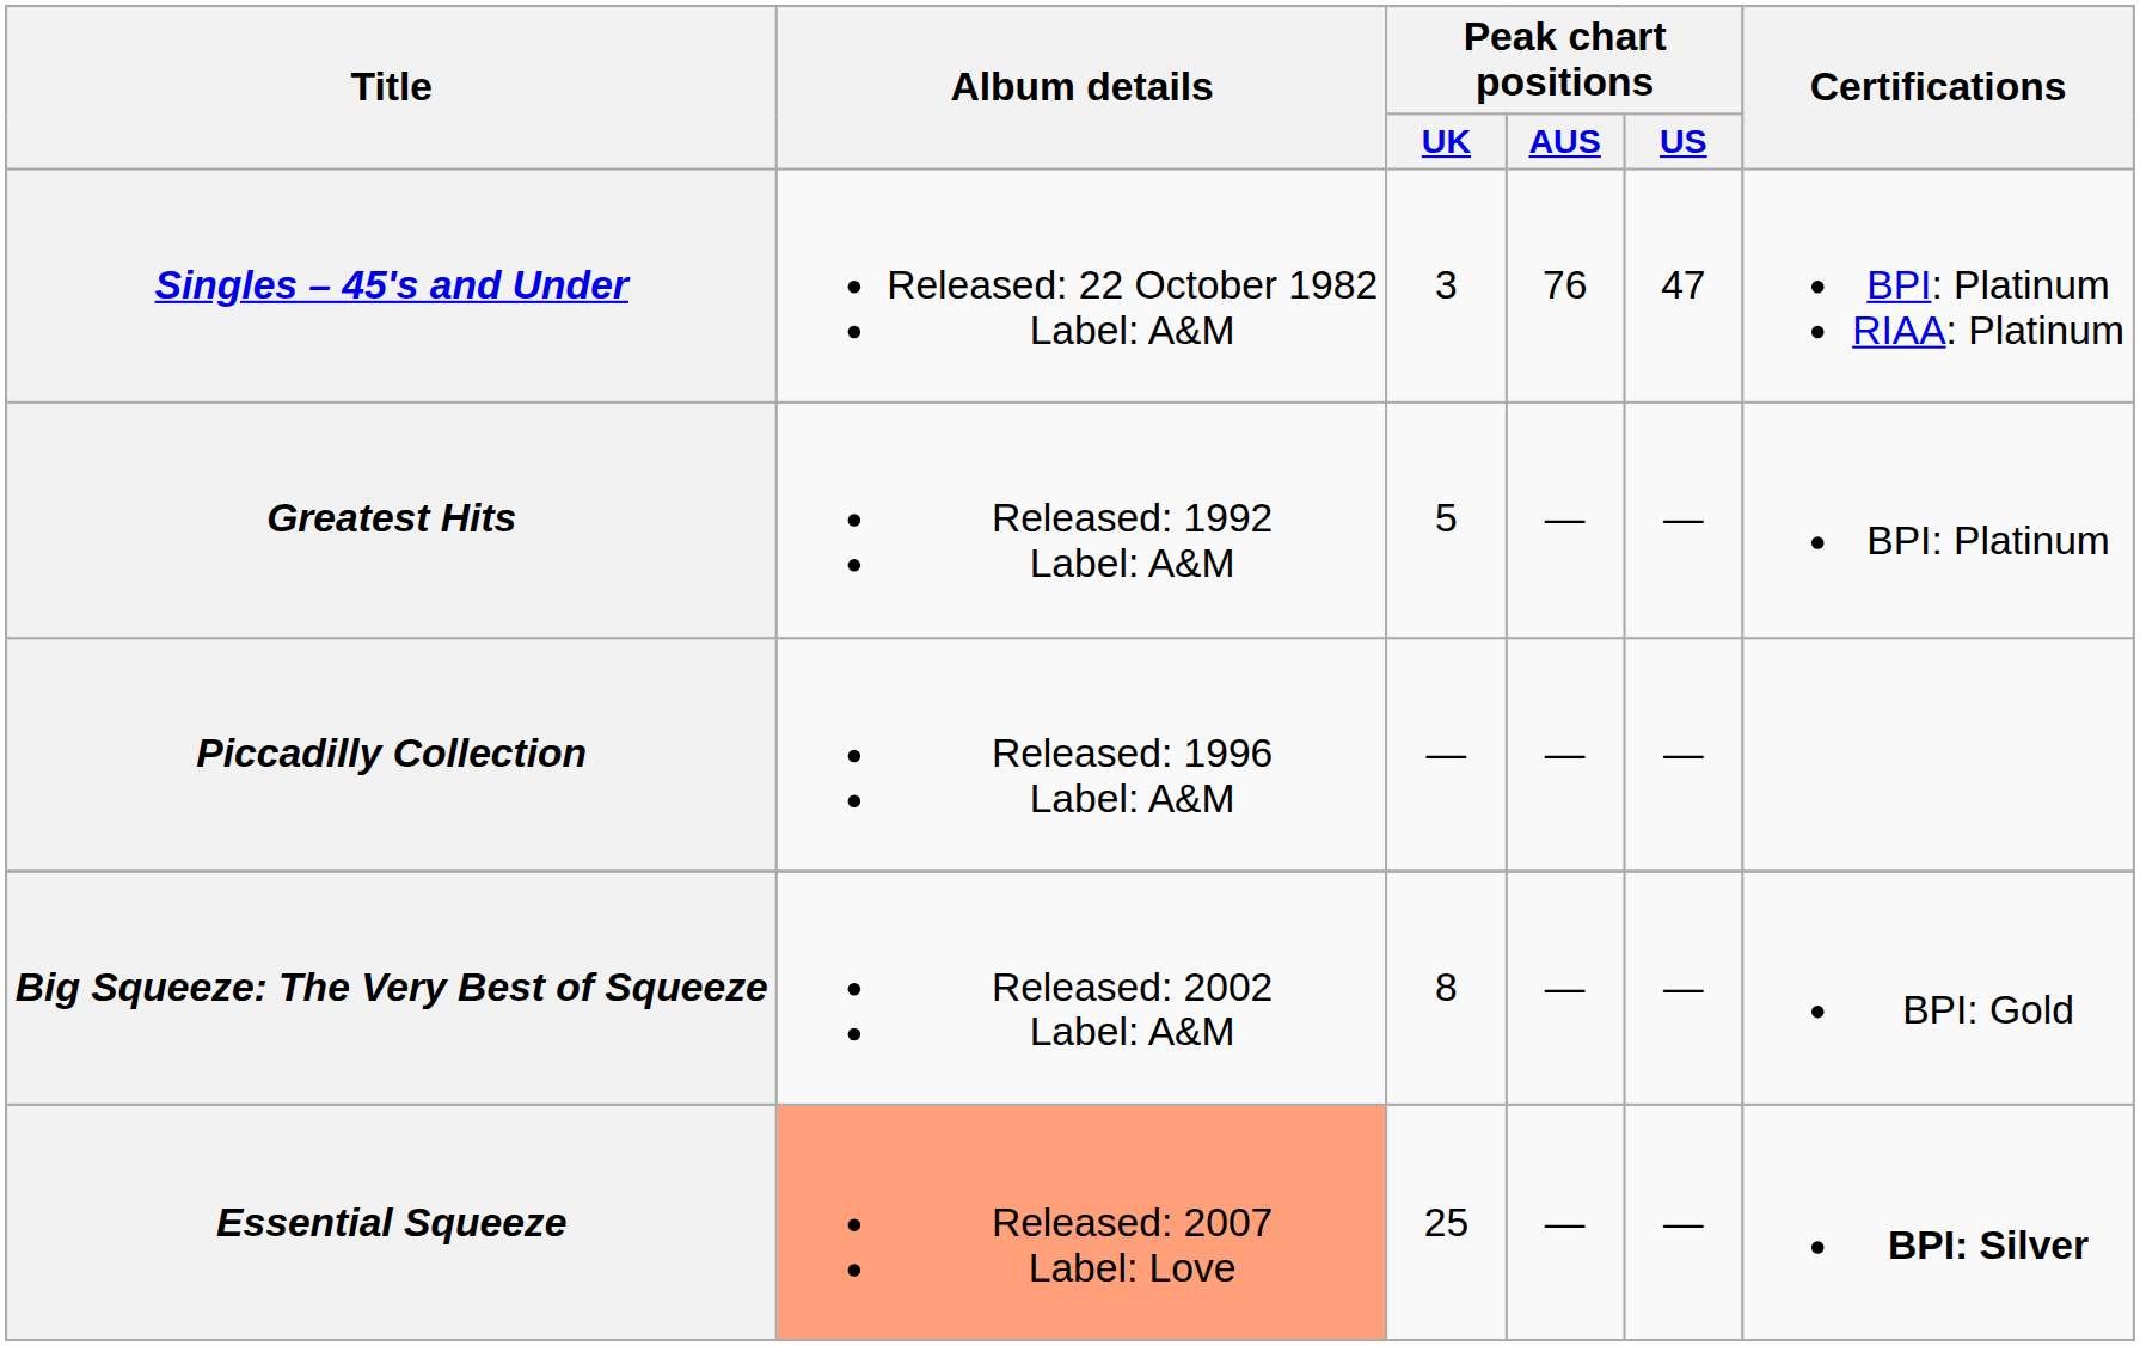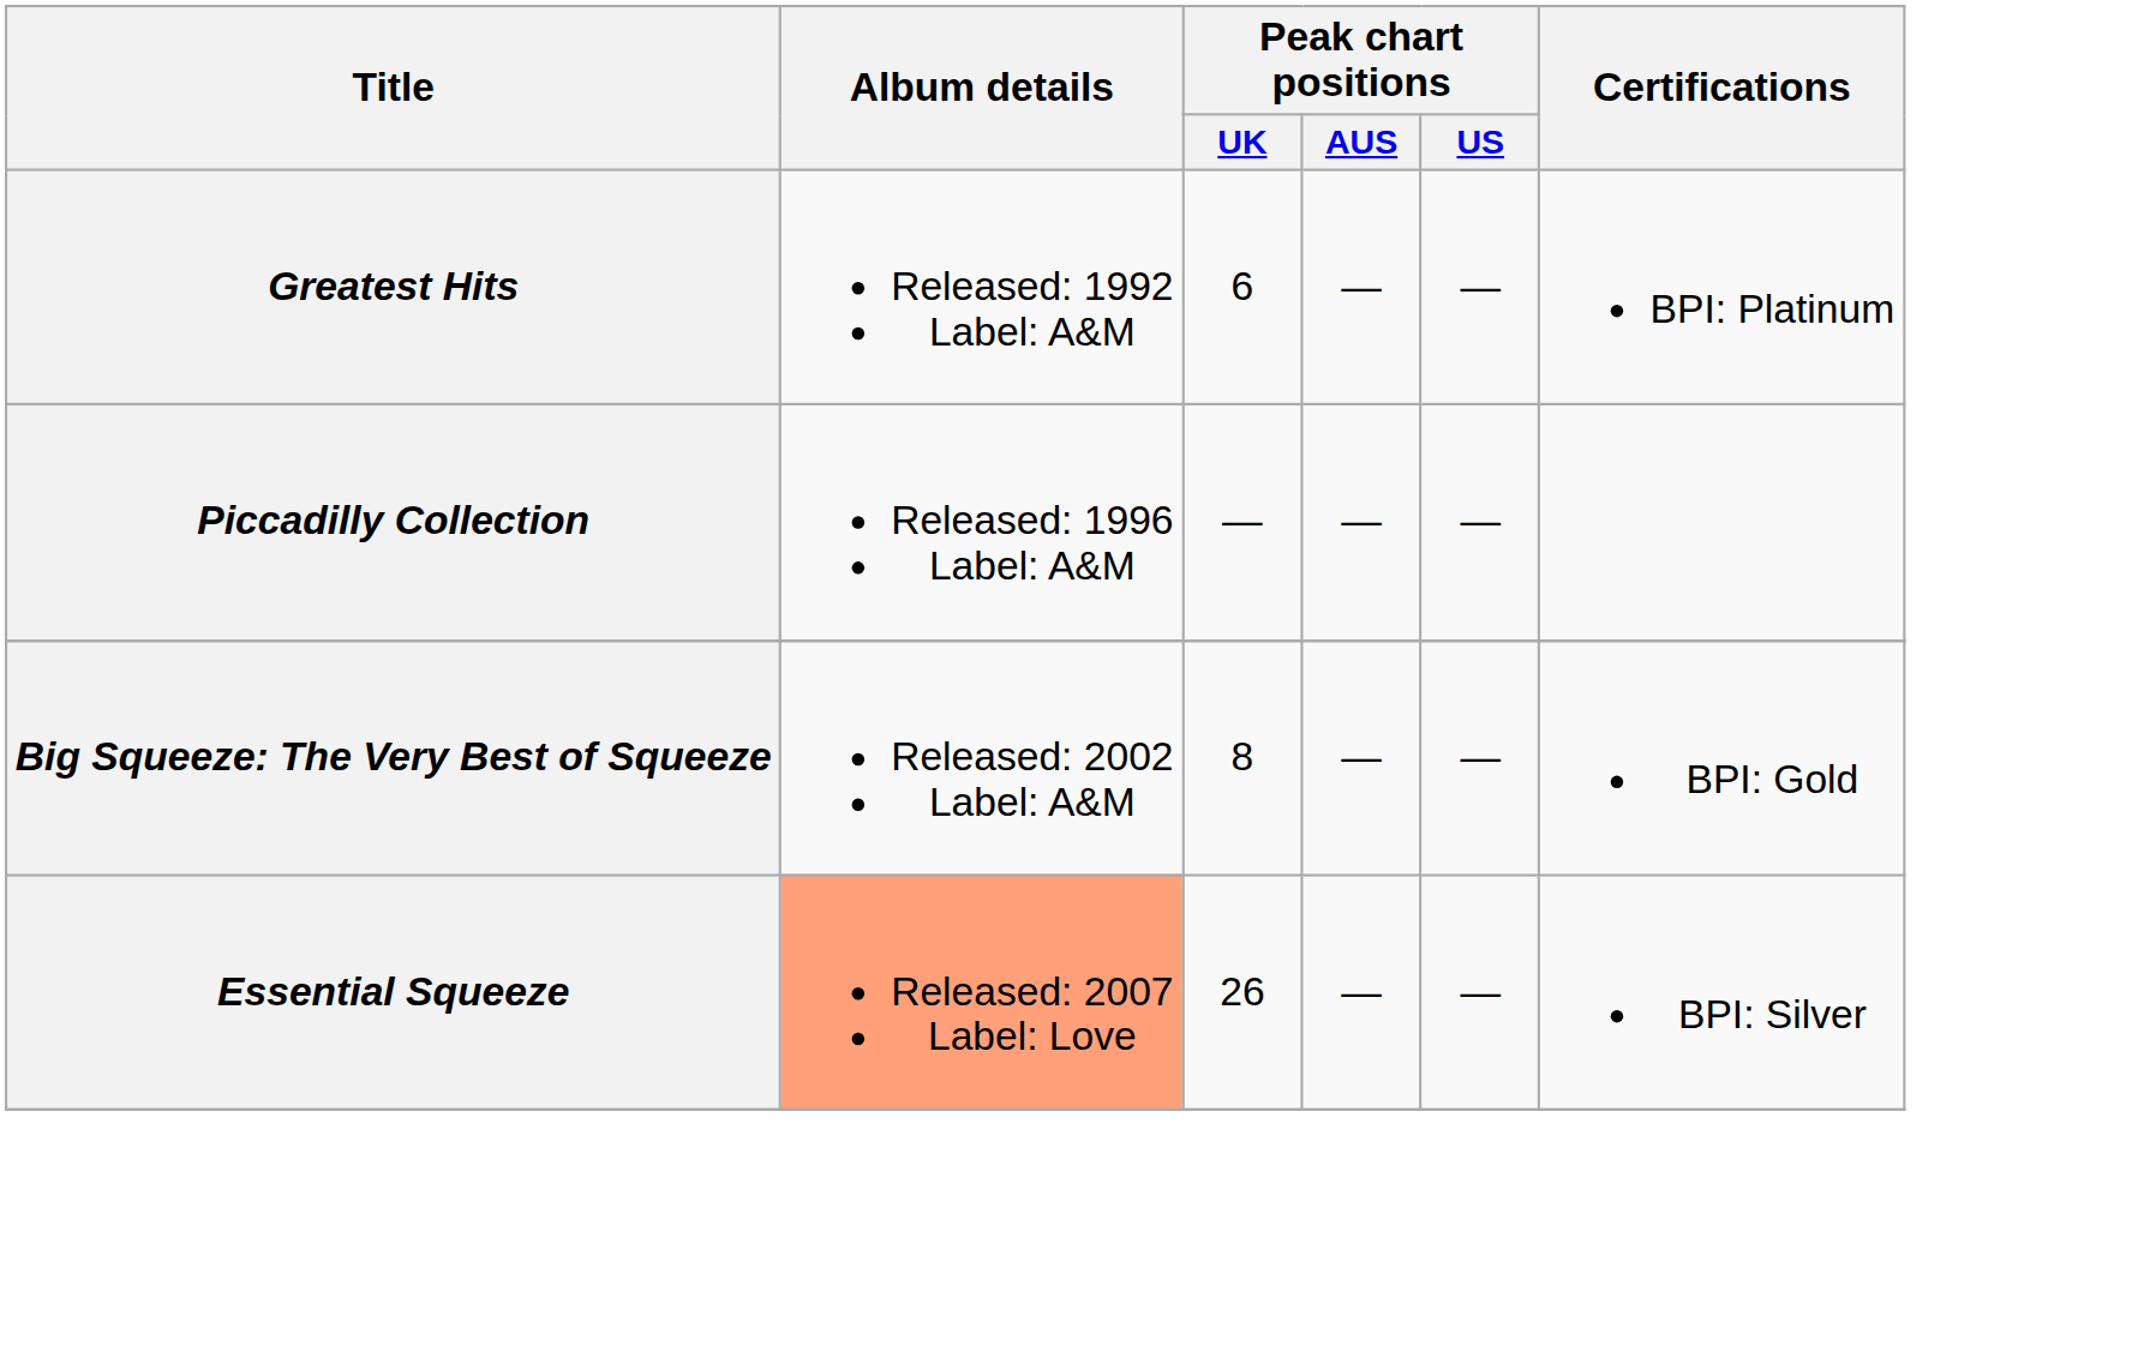- row: Singles – 45's and Under | Released: 22 October 1982 Label: A&M | 3 | 76 | 47 | BPI: Platinum RIAA: Platinum
Greatest Hits | Peak chart positions / UK: 5 -> 6
Essential Squeeze | Peak chart positions / UK: 25 -> 26
Essential Squeeze | Certifications: bold -> normal
